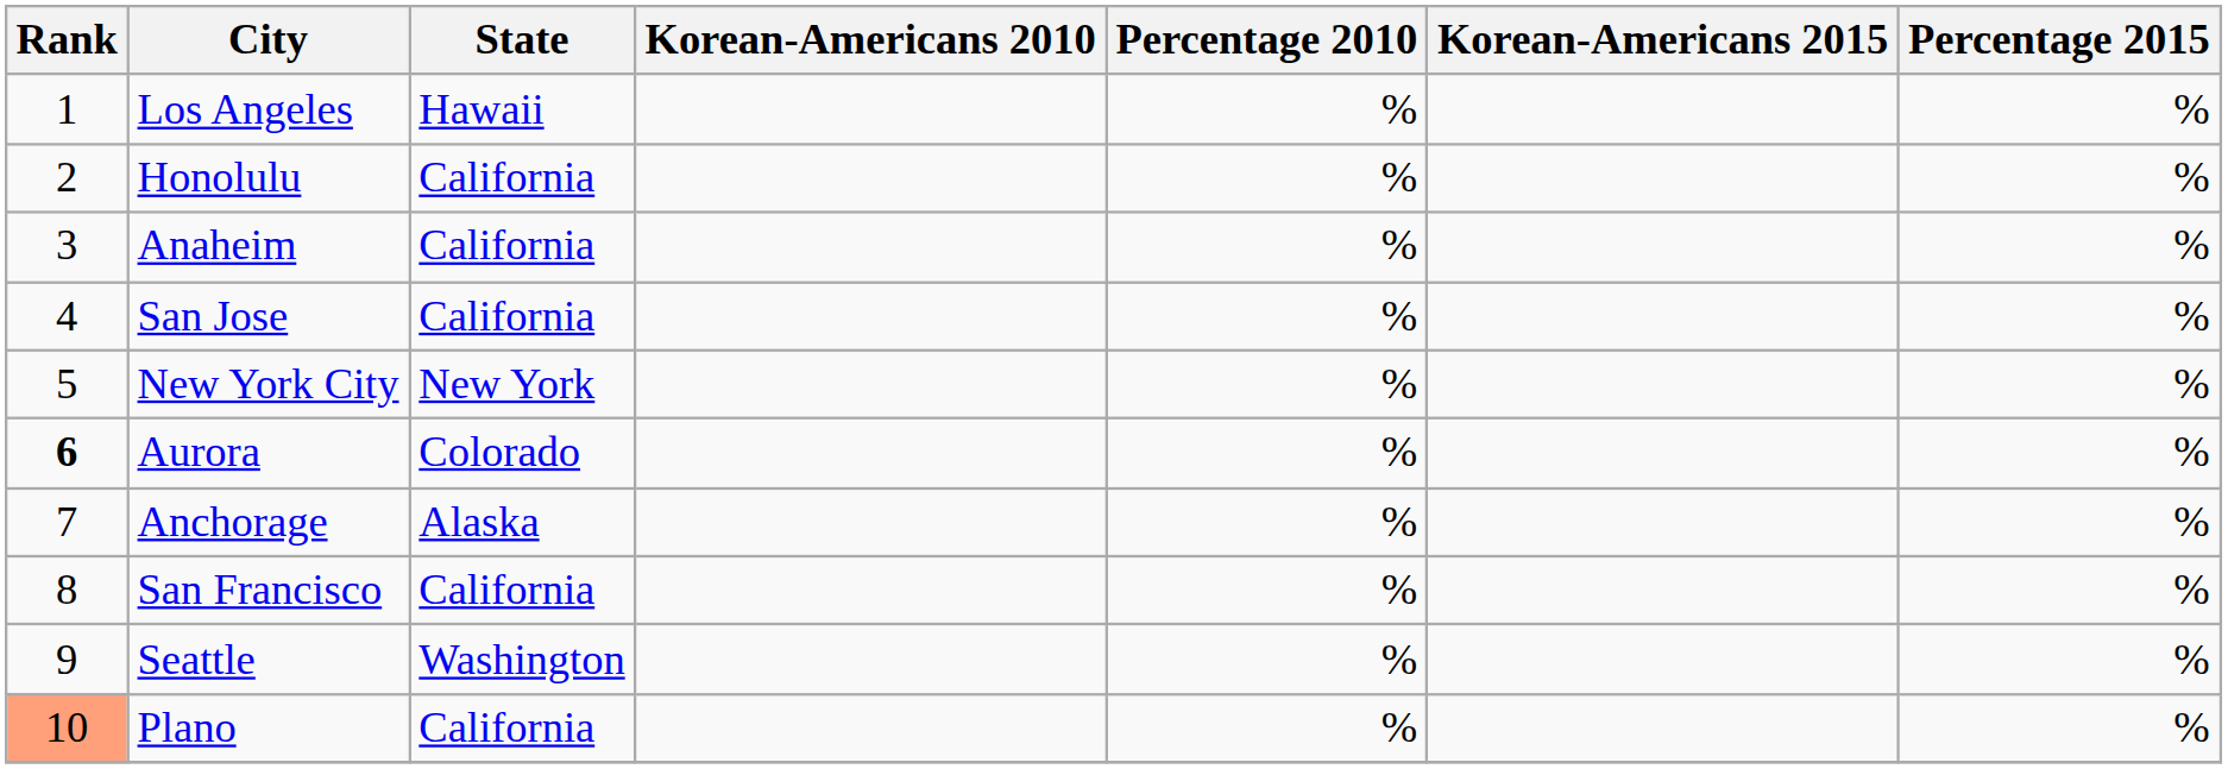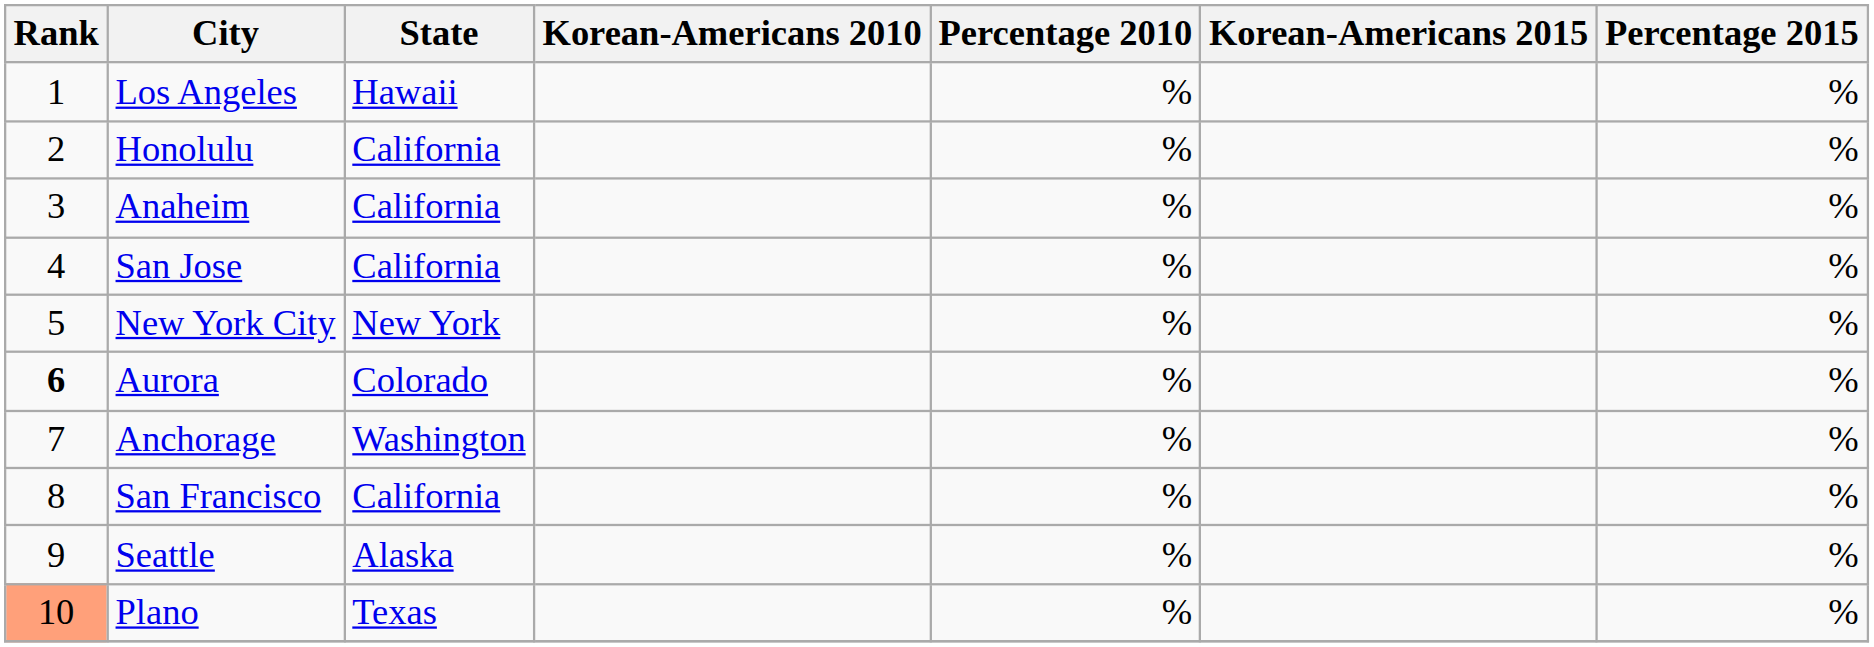Anchorage | State: Alaska -> Washington
Seattle | State: Washington -> Alaska
Plano | State: California -> Texas
